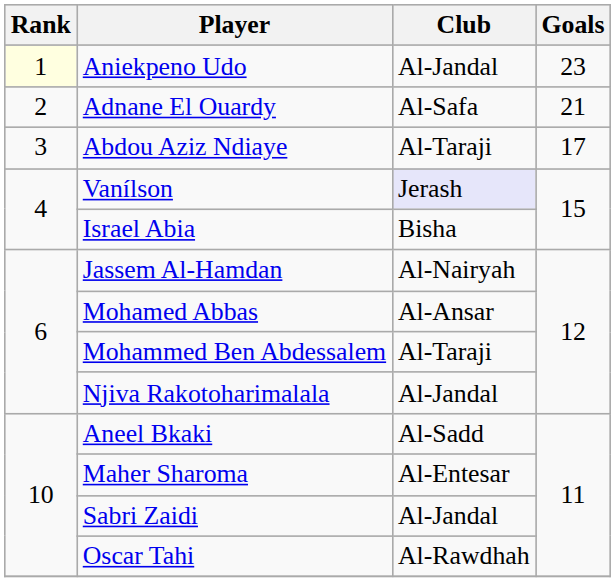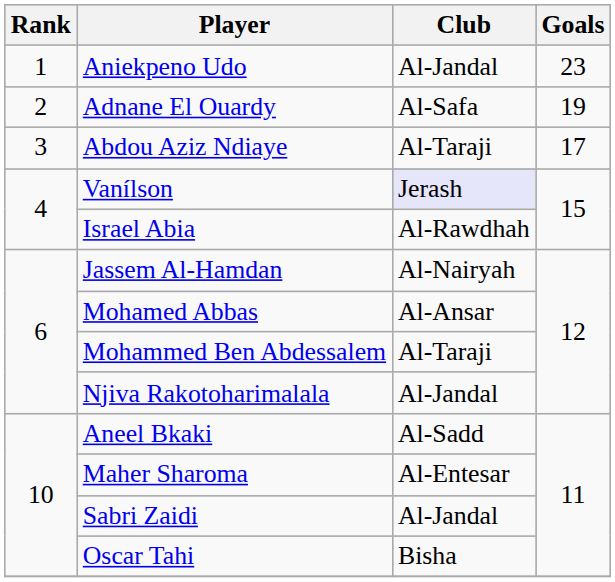Aniekpeno Udo | Rank: lightyellow background -> no background
Adnane El Ouardy | Goals: 21 -> 19
Israel Abia | Club: Bisha -> Al-Rawdhah
Oscar Tahi | Club: Al-Rawdhah -> Bisha
